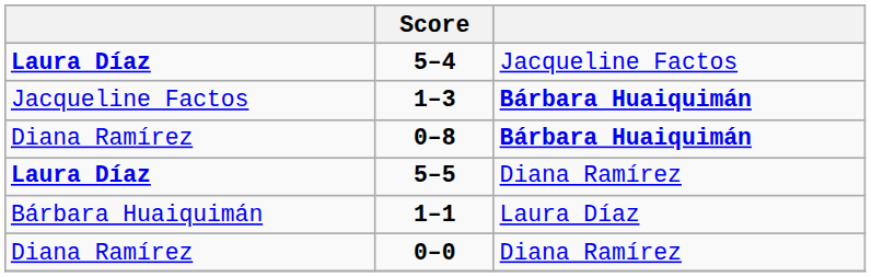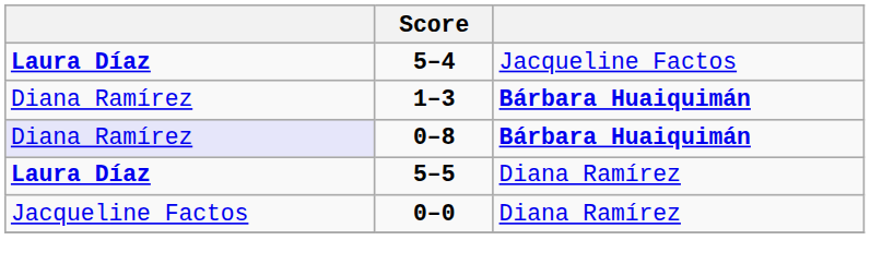1–3 | column 1: Jacqueline Factos -> Diana Ramírez
0–8 | column 1: no background -> lavender background
- row: Bárbara Huaiquimán | 1–1 | Laura Díaz
0–0 | column 1: Diana Ramírez -> Jacqueline Factos
